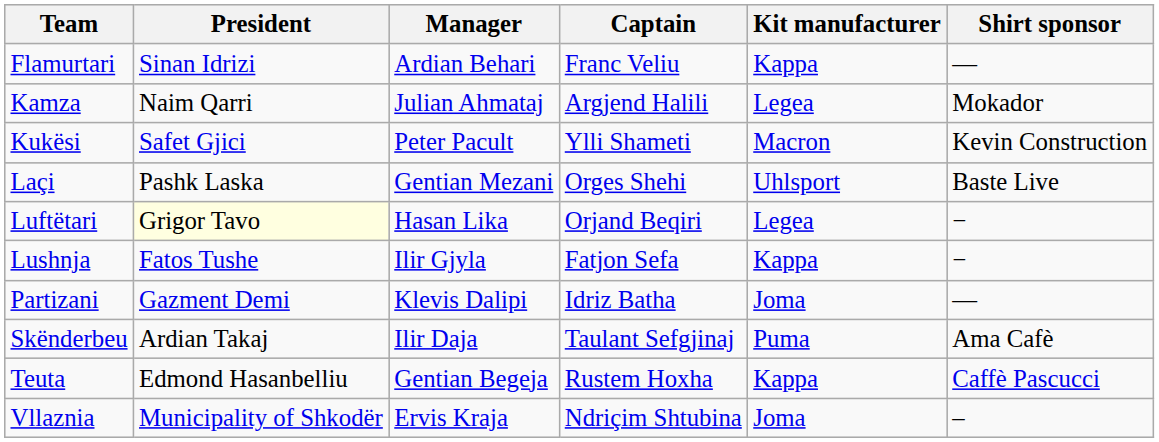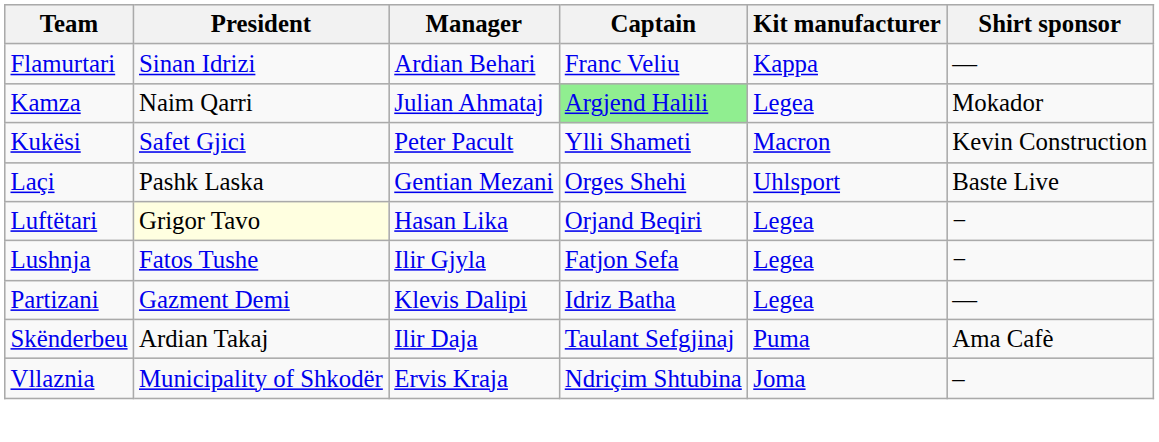Kamza | Captain: no background -> lightgreen background
Lushnja | Kit manufacturer: Kappa -> Legea
Partizani | Kit manufacturer: Joma -> Legea
- row: Teuta | Edmond Hasanbelliu | Gentian Begeja | Rustem Hoxha | Kappa | Caffè Pascucci
